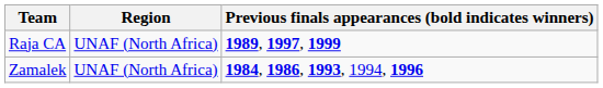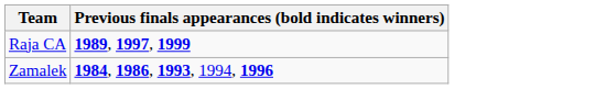- column: Region | UNAF (North Africa) | UNAF (North Africa)
